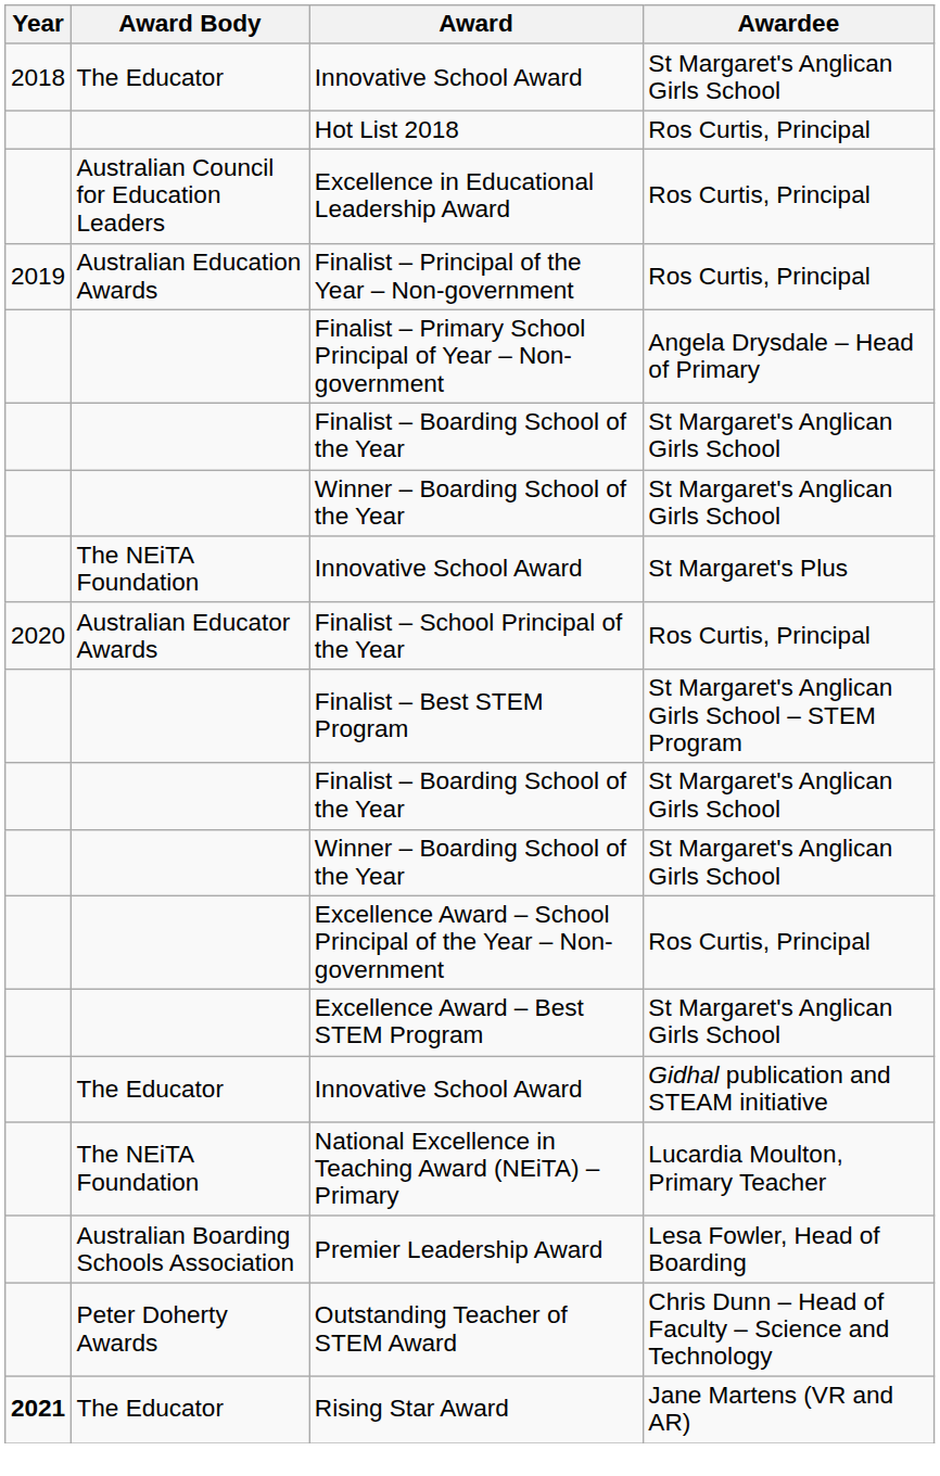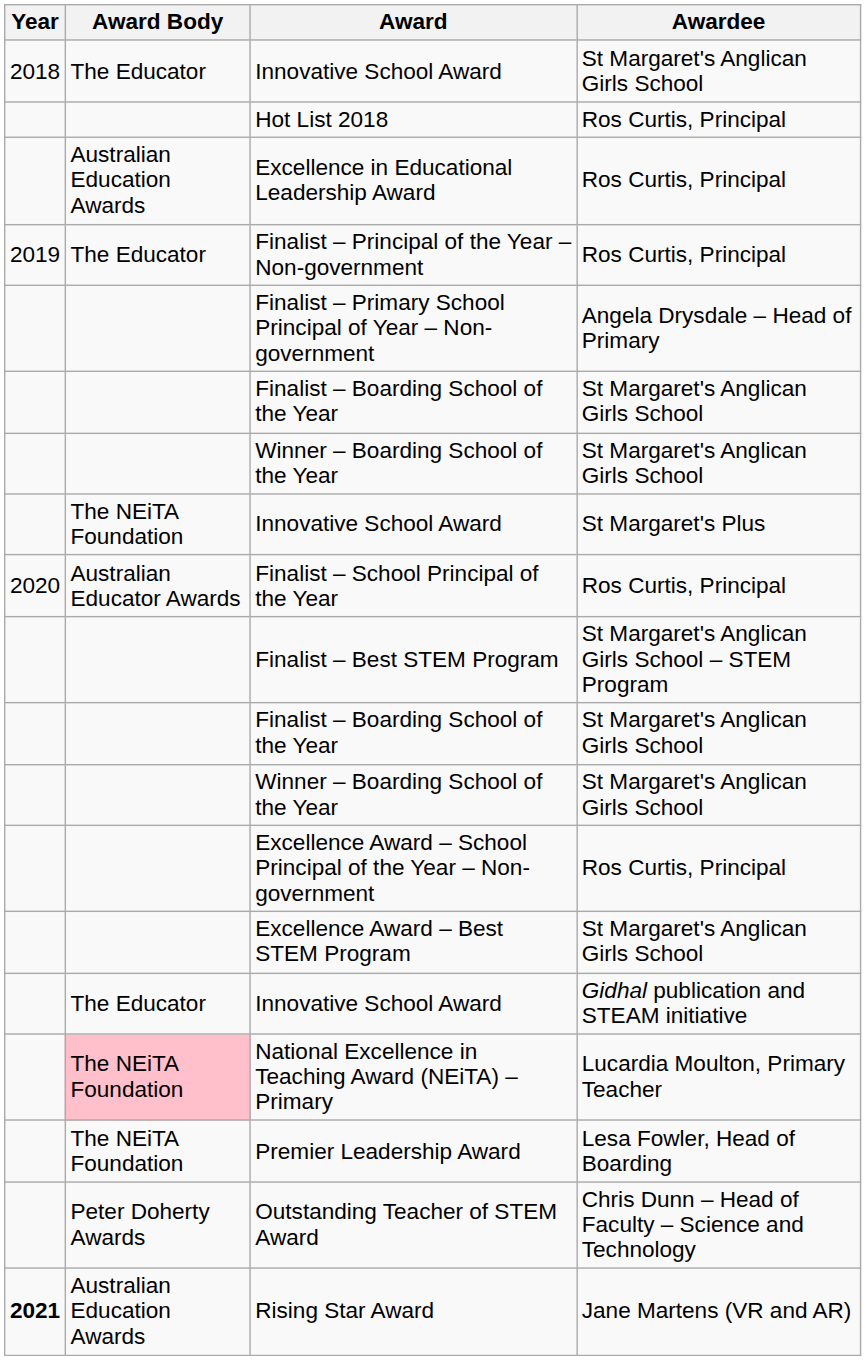Excellence in Educational Leadership Award | Award Body: Australian Council for Education Leaders -> Australian Education Awards
Finalist – Principal of the Year – Non-government | Award Body: Australian Education Awards -> The Educator
National Excellence in Teaching Award (NEiTA) – Primary | Award Body: no background -> pink background
Premier Leadership Award | Award Body: Australian Boarding Schools Association -> The NEiTA Foundation
Rising Star Award | Award Body: The Educator -> Australian Education Awards
